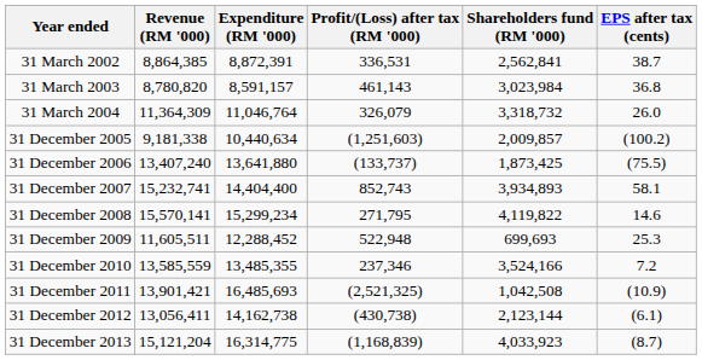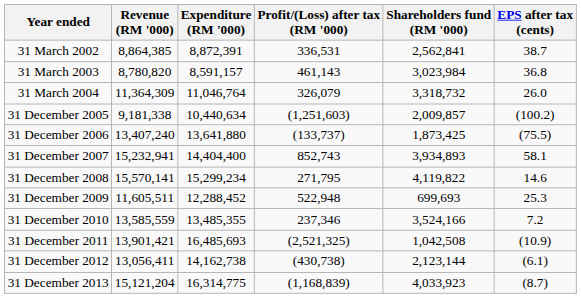31 December 2007 | Revenue (RM '000): 15,232,741 -> 15,232,941
